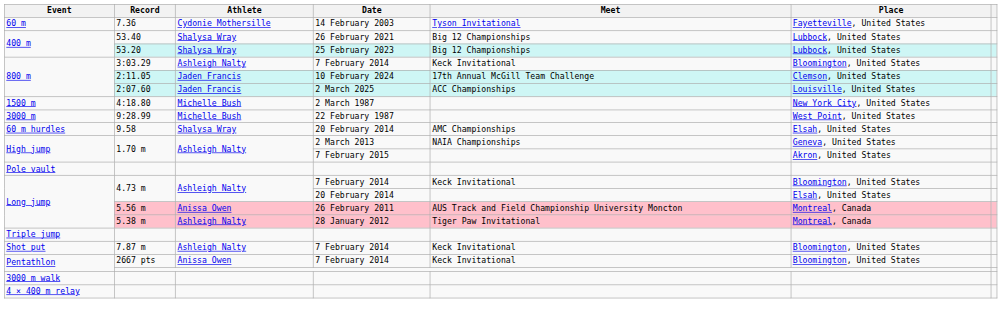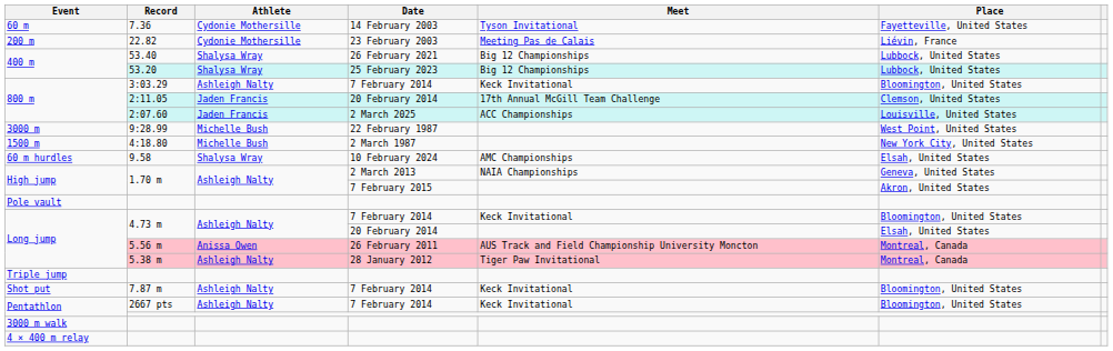+ row: 200 m | 22.82 | Cydonie Mothersille | 23 February 2003 | Meeting Pas de Calais | Liévin, France
2:11.05 | Date: 10 February 2024 -> 20 February 2014
rows swapped: 4:18.80 <-> 9:28.99
9.58 | Date: 20 February 2014 -> 10 February 2024
2667 pts | Athlete: Anissa Owen -> Ashleigh Nalty
